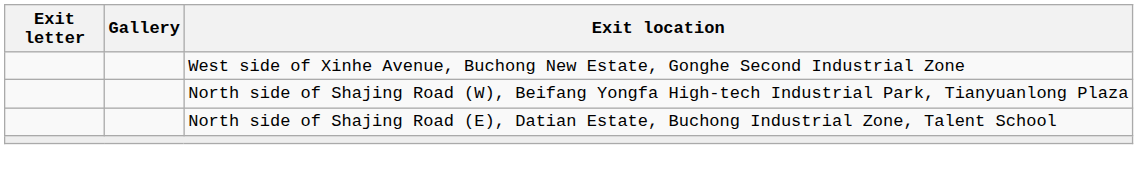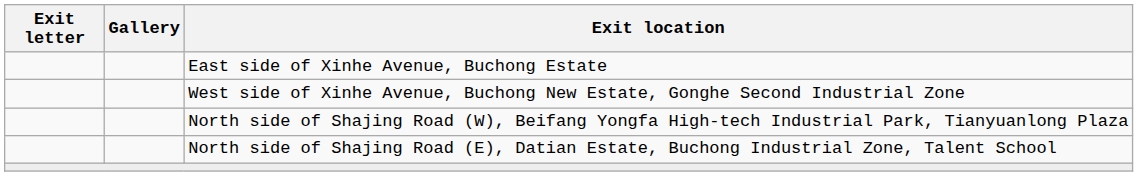+ row: East side of Xinhe Avenue, Buchong Estate
